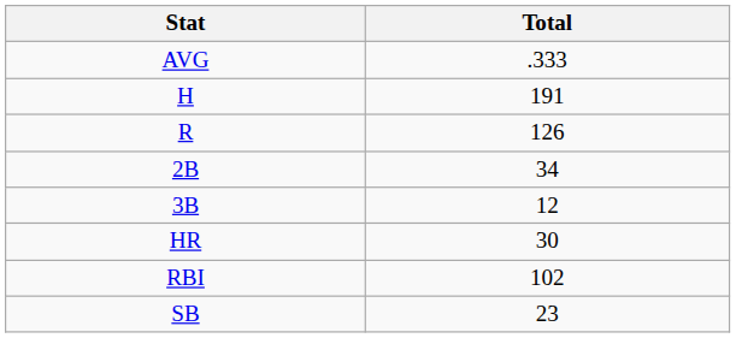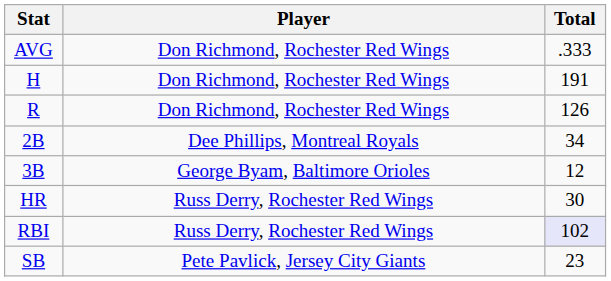+ column: Player | Don Richmond, Rochester Red Wings | Don Richmond, Rochester Red Wings | Don Richmond, Rochester Red Wings | Dee Phillips, Montreal Royals | George Byam, Baltimore Orioles | Russ Derry, Rochester Red Wings | Russ Derry, Rochester Red Wings | Pete Pavlick, Jersey City Giants
RBI | Total: no background -> lavender background
